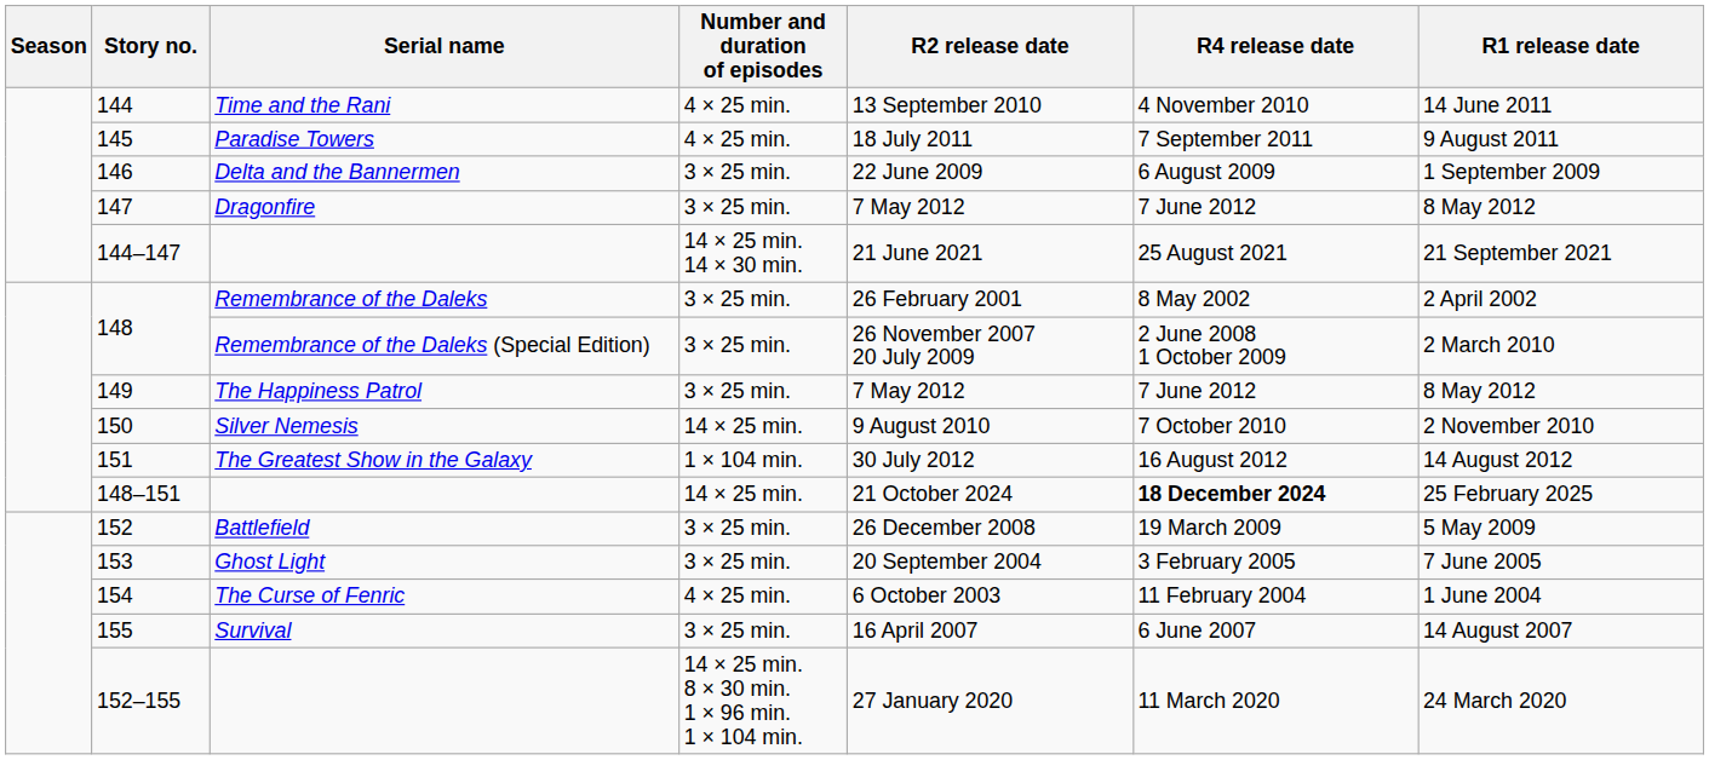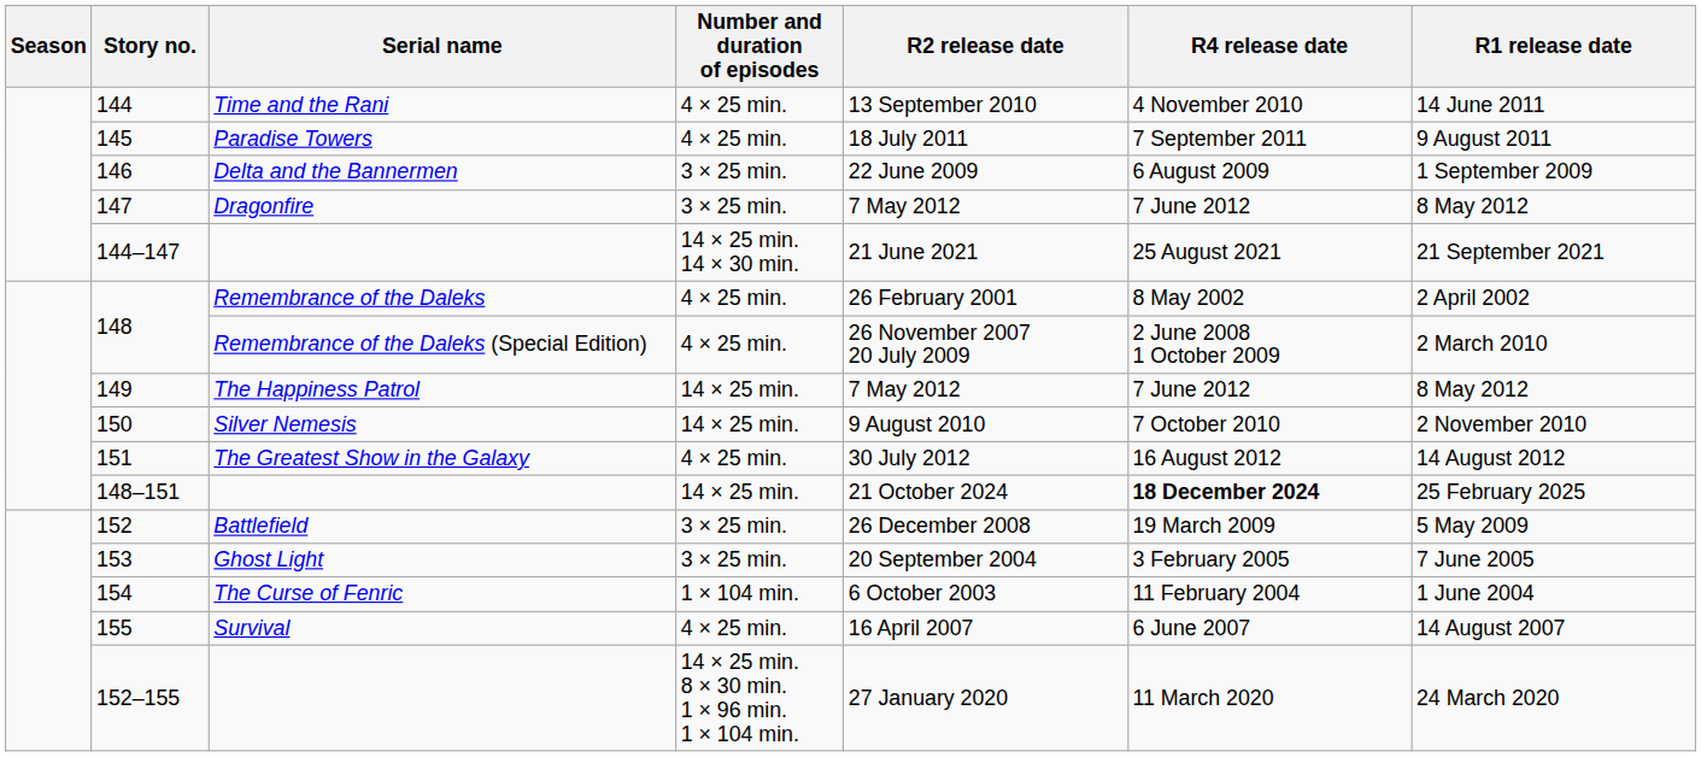148 / Remembrance of the Daleks | Number and duration of episodes: 3 × 25 min. -> 4 × 25 min.
148 / Remembrance of the Daleks (Special Edition) | Number and duration of episodes: 3 × 25 min. -> 4 × 25 min.
149 | Number and duration of episodes: 3 × 25 min. -> 14 × 25 min.
151 | Number and duration of episodes: 1 × 104 min. -> 4 × 25 min.
154 | Number and duration of episodes: 4 × 25 min. -> 1 × 104 min.
155 | Number and duration of episodes: 3 × 25 min. -> 4 × 25 min.
